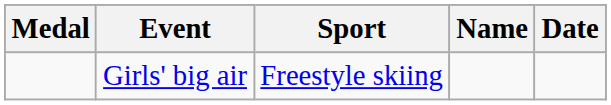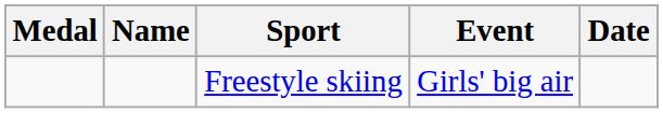columns swapped: Name <-> Event
